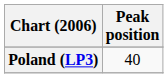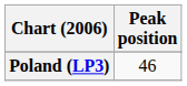Poland (LP3) | Peak position: 40 -> 46
